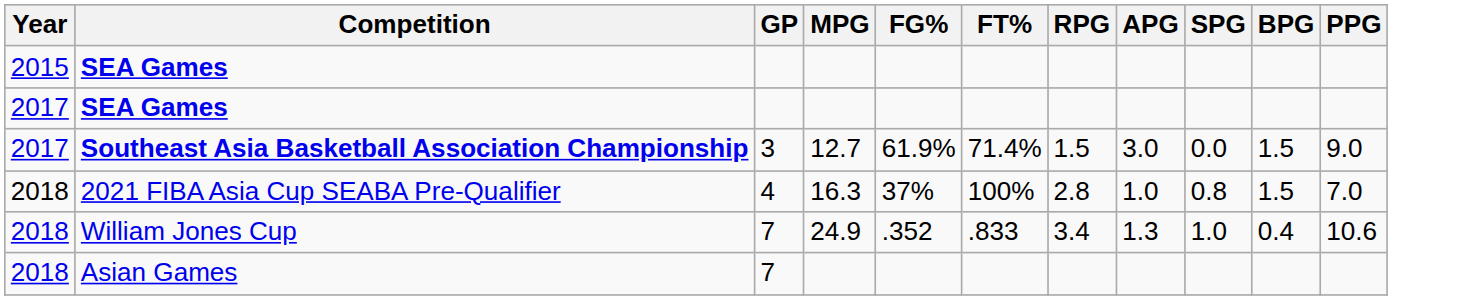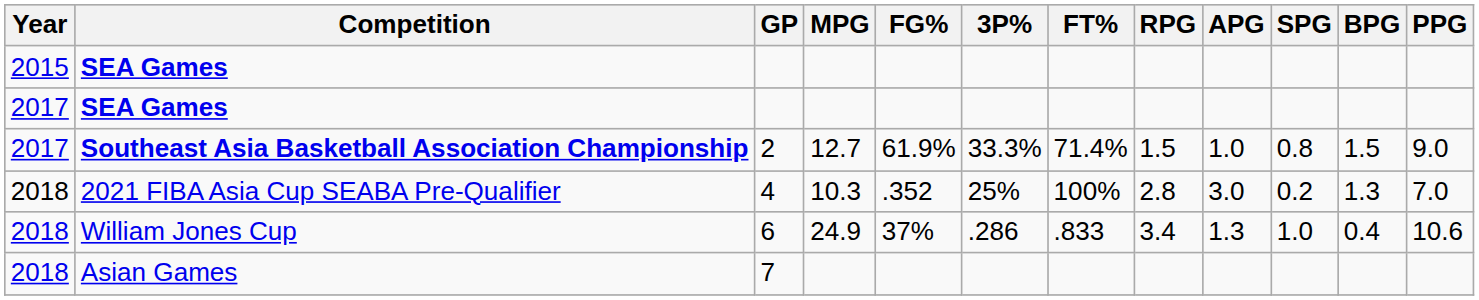+ column: 3P% | 33.3% | 25% | .286
Southeast Asia Basketball Association Championship | GP: 3 -> 2
Southeast Asia Basketball Association Championship | APG: 3.0 -> 1.0
Southeast Asia Basketball Association Championship | SPG: 0.0 -> 0.8
2021 FIBA Asia Cup SEABA Pre-Qualifier | MPG: 16.3 -> 10.3
2021 FIBA Asia Cup SEABA Pre-Qualifier | FG%: 37% -> .352
2021 FIBA Asia Cup SEABA Pre-Qualifier | APG: 1.0 -> 3.0
2021 FIBA Asia Cup SEABA Pre-Qualifier | SPG: 0.8 -> 0.2
2021 FIBA Asia Cup SEABA Pre-Qualifier | BPG: 1.5 -> 1.3
William Jones Cup | GP: 7 -> 6
William Jones Cup | FG%: .352 -> 37%
